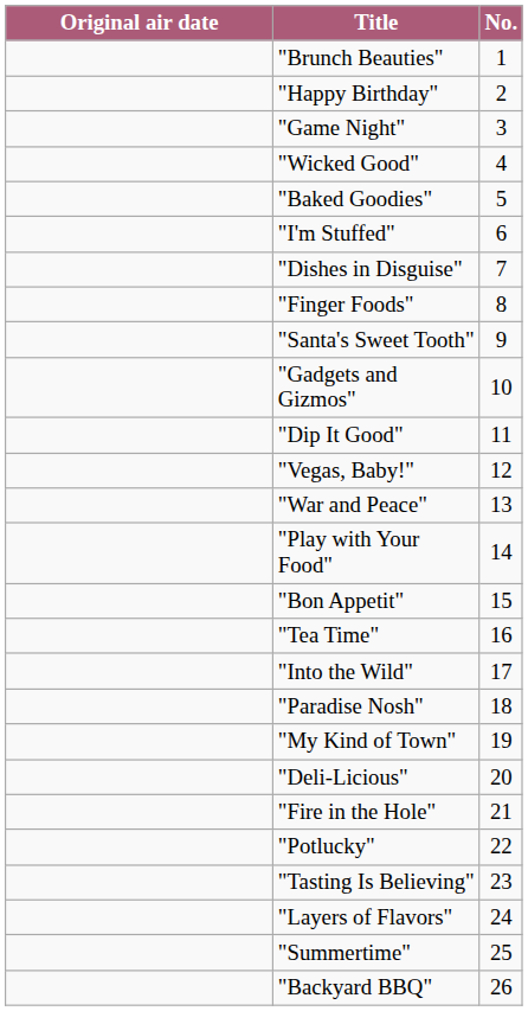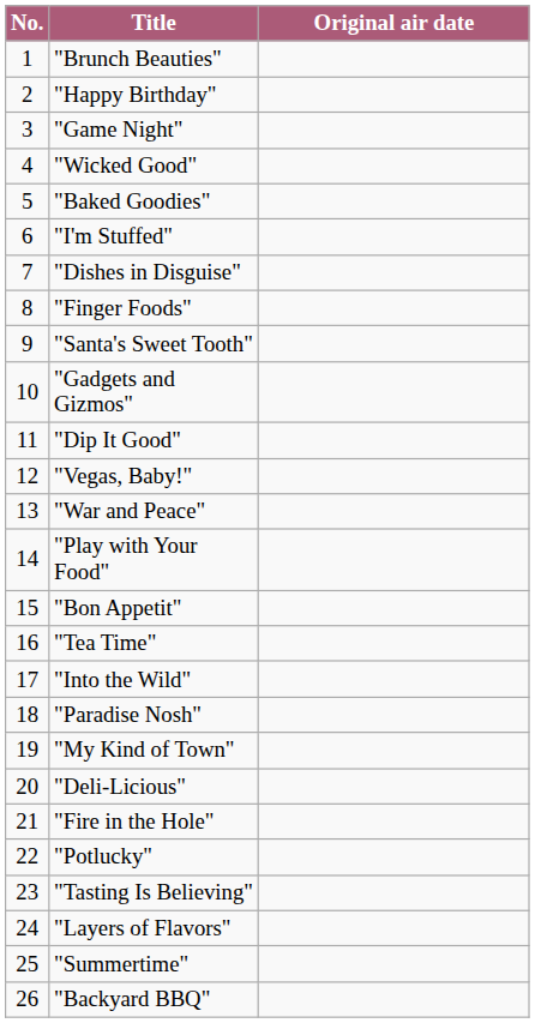columns swapped: No. <-> Original air date
